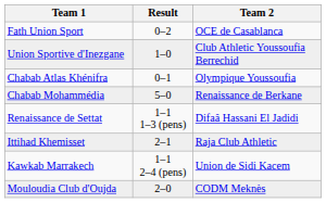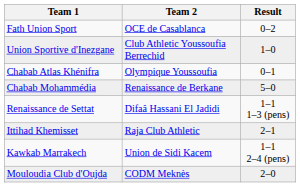columns swapped: Team 2 <-> Result
